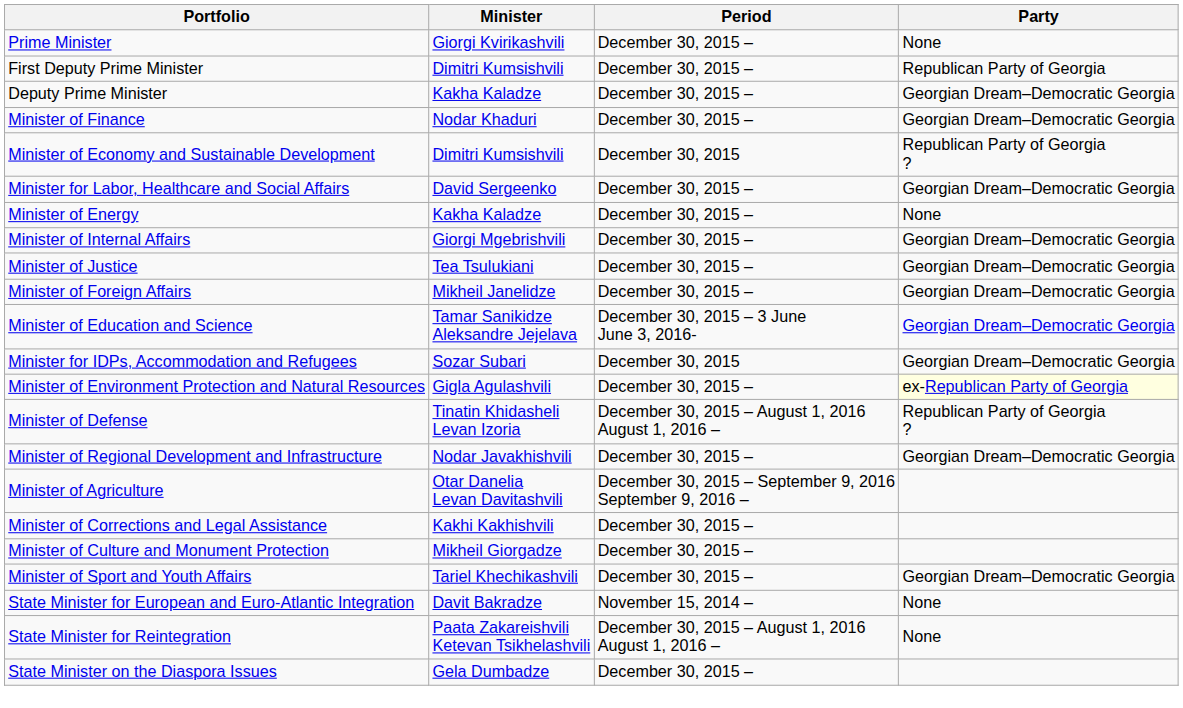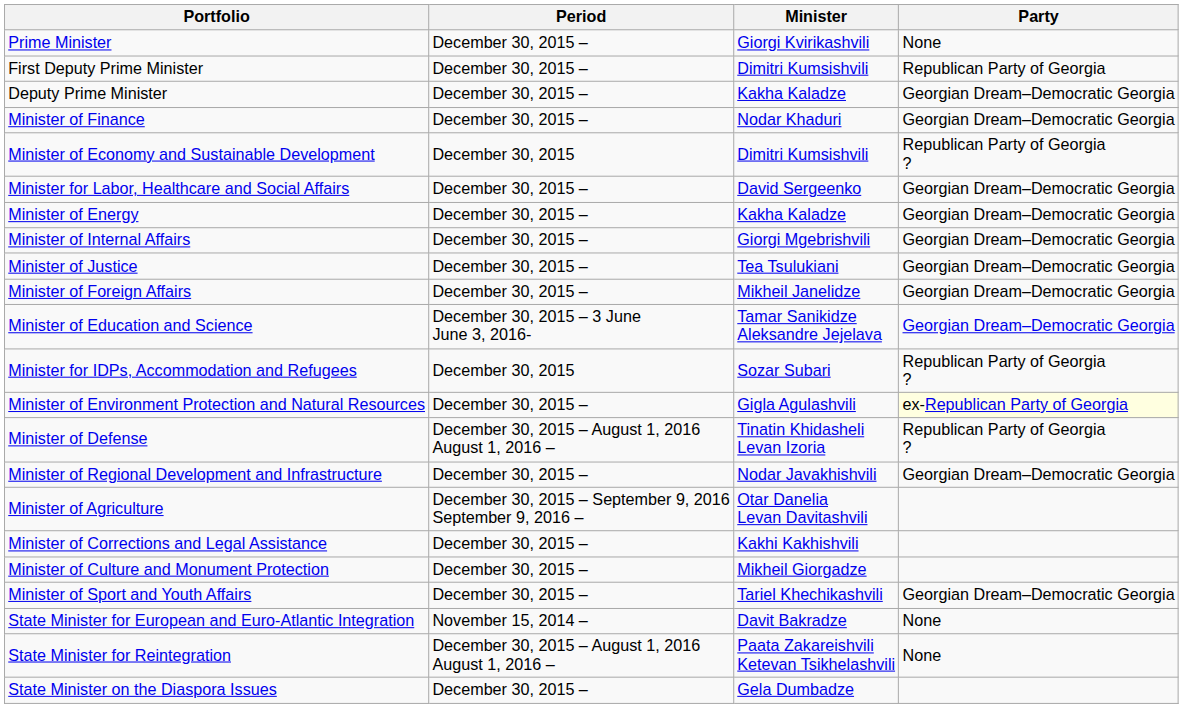columns swapped: Minister <-> Period
Minister of Energy | Party: None -> Georgian Dream–Democratic Georgia
Minister for IDPs, Accommodation and Refugees | Party: Georgian Dream–Democratic Georgia -> Republican Party of Georgia ?
